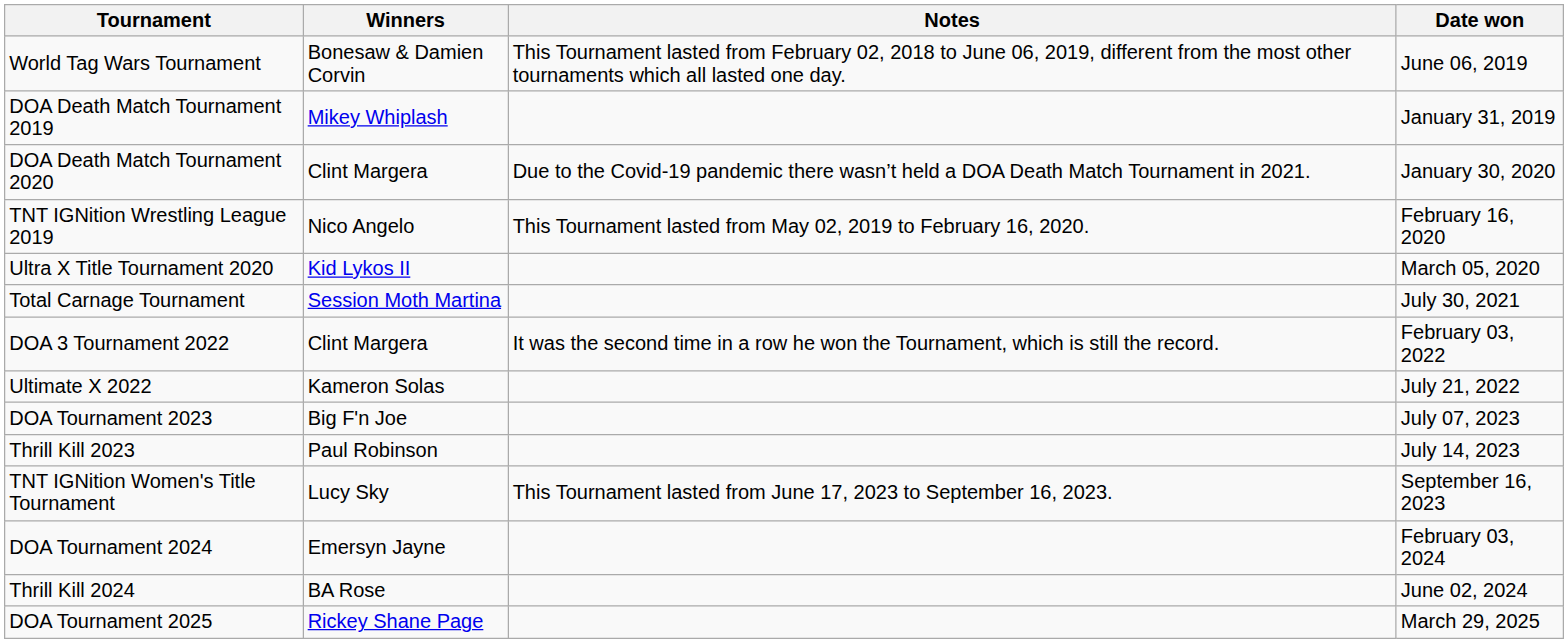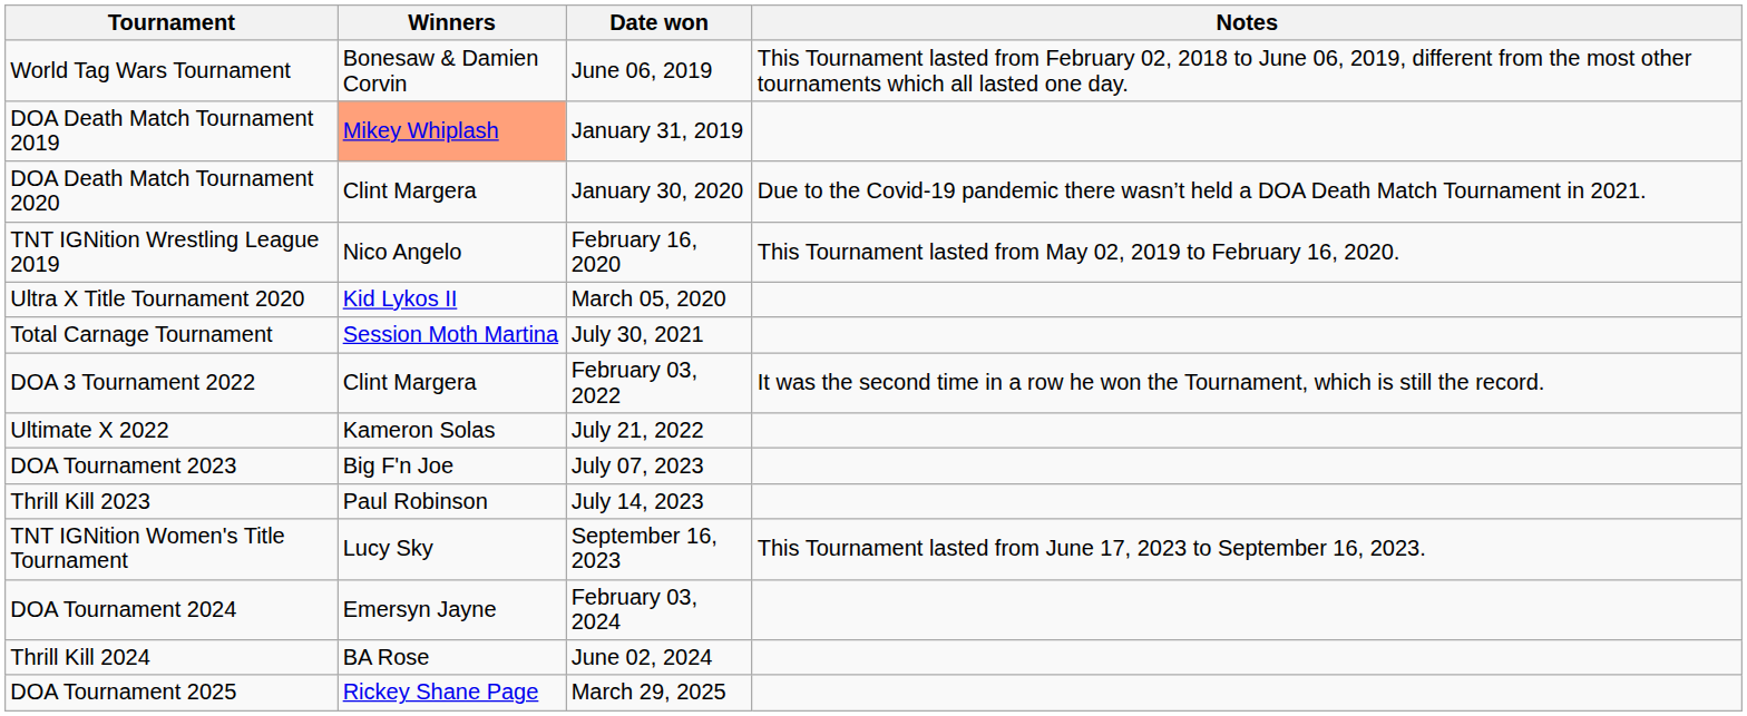columns swapped: Date won <-> Notes
DOA Death Match Tournament 2019 | Winners: no background -> lightsalmon background
